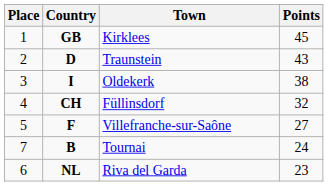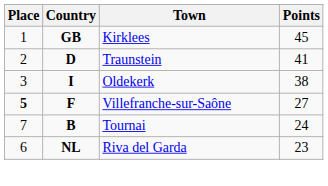Traunstein | Points: 43 -> 41
- row: 4 | CH | Füllinsdorf | 32
Villefranche-sur-Saône | Place: normal -> bold
